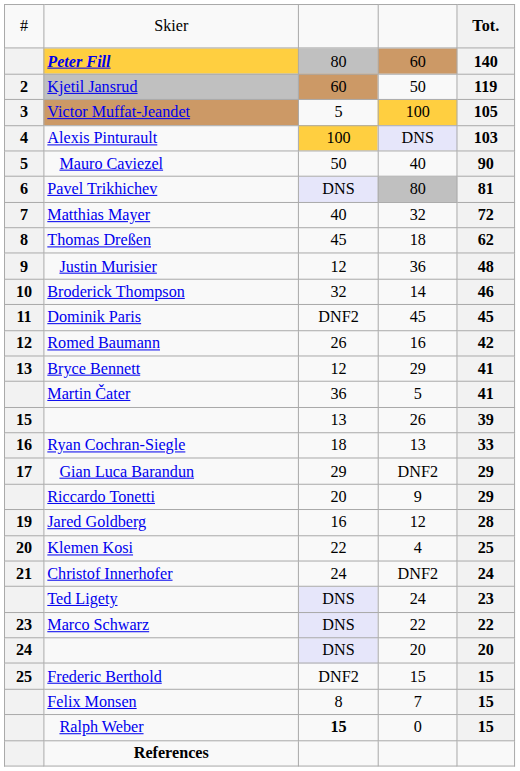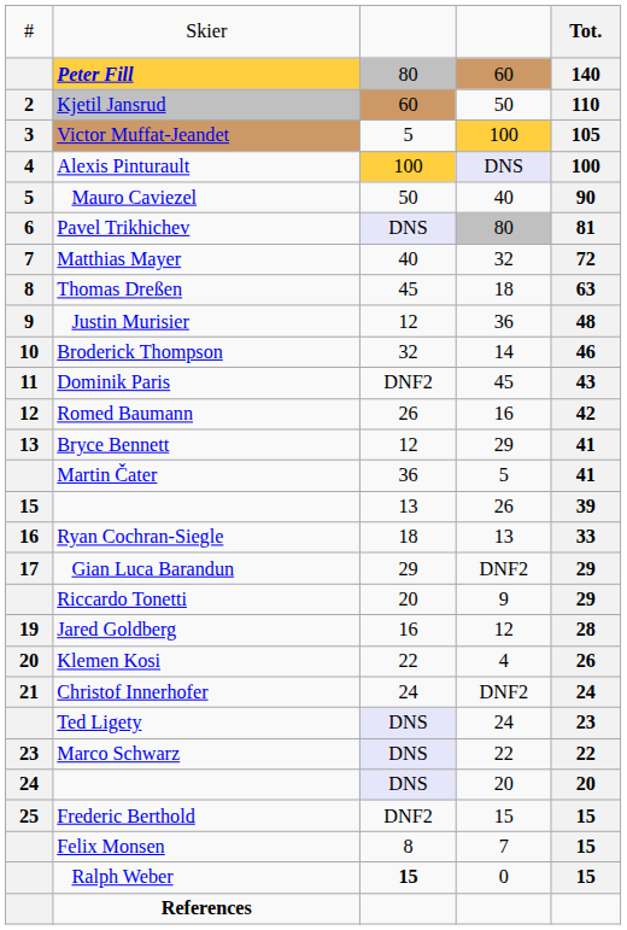Kjetil Jansrud | column 5: 119 -> 110
Alexis Pinturault | column 5: 103 -> 100
Thomas Dreßen | column 5: 62 -> 63
Dominik Paris | column 5: 45 -> 43
Klemen Kosi | column 5: 25 -> 26
